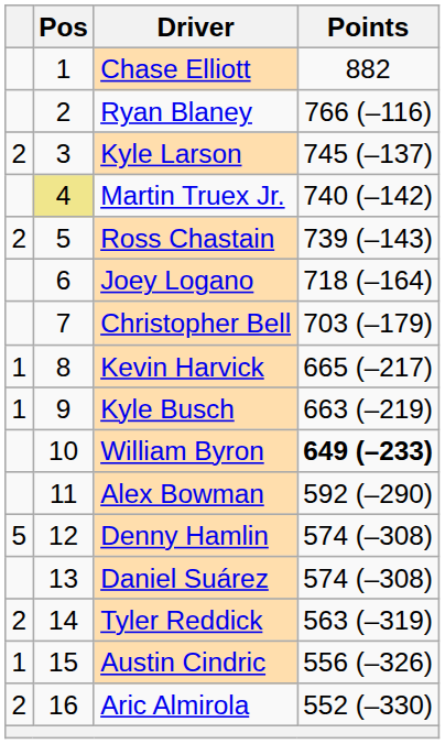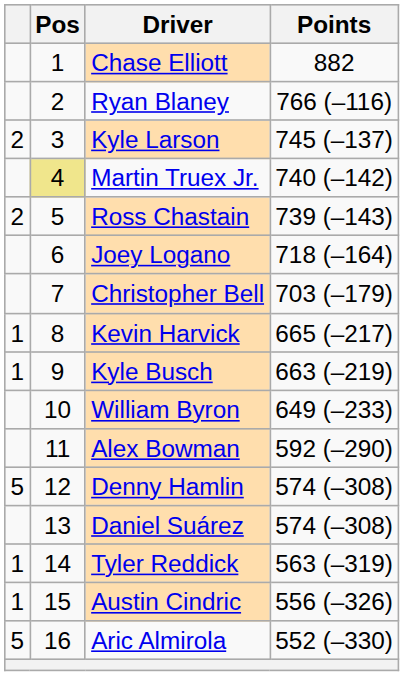William Byron | Points: bold -> normal
Tyler Reddick | column 1: 2 -> 1
Aric Almirola | column 1: 2 -> 5
